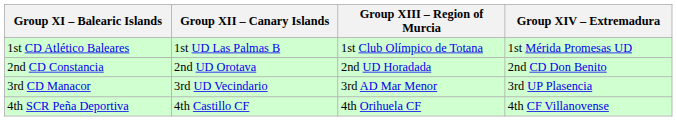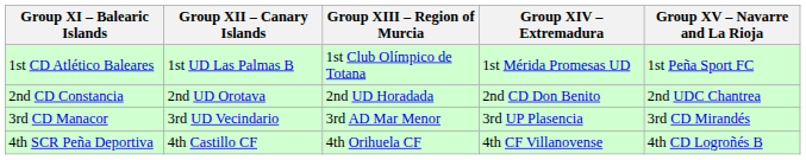+ column: Group XV – Navarre and La Rioja | 1st Peña Sport FC | 2nd UDC Chantrea | 3rd CD Mirandés | 4th CD Logroñés B
